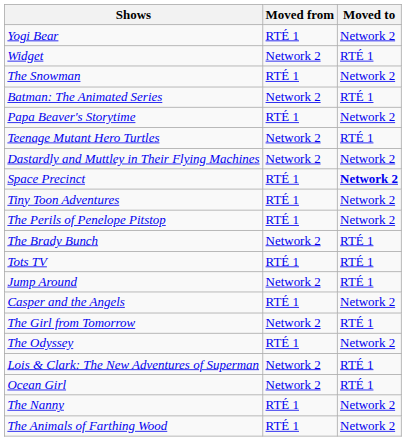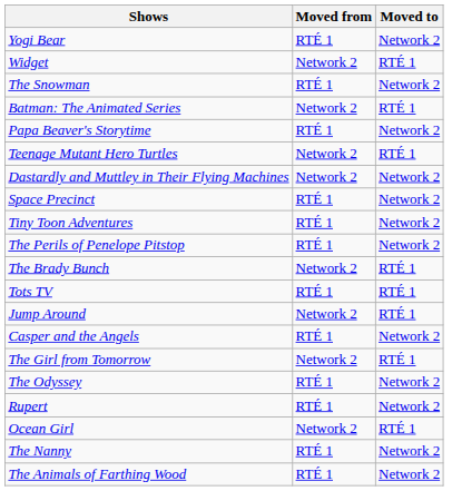Space Precinct | Moved to: bold -> normal
- row: Lois & Clark: The New Adventures of Superman | Network 2 | RTÉ 1
+ row: Rupert | RTÉ 1 | Network 2
